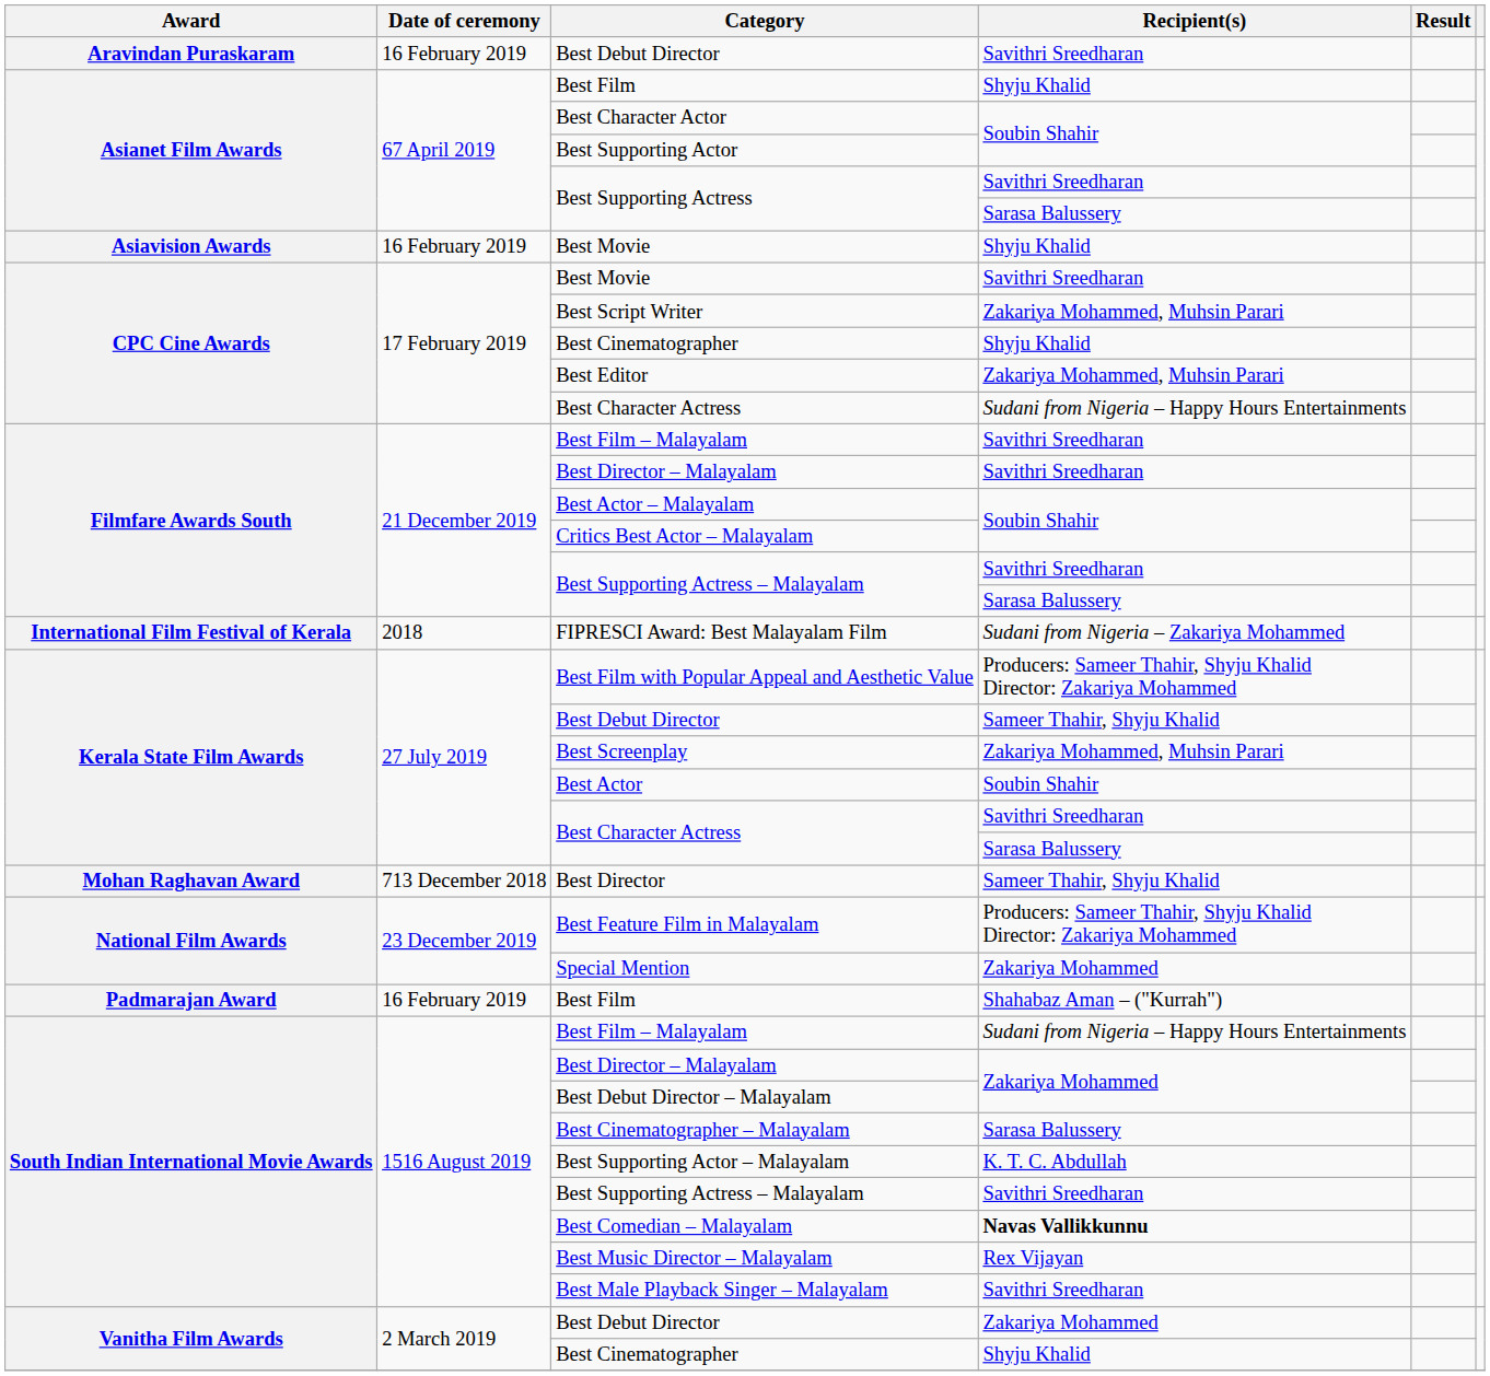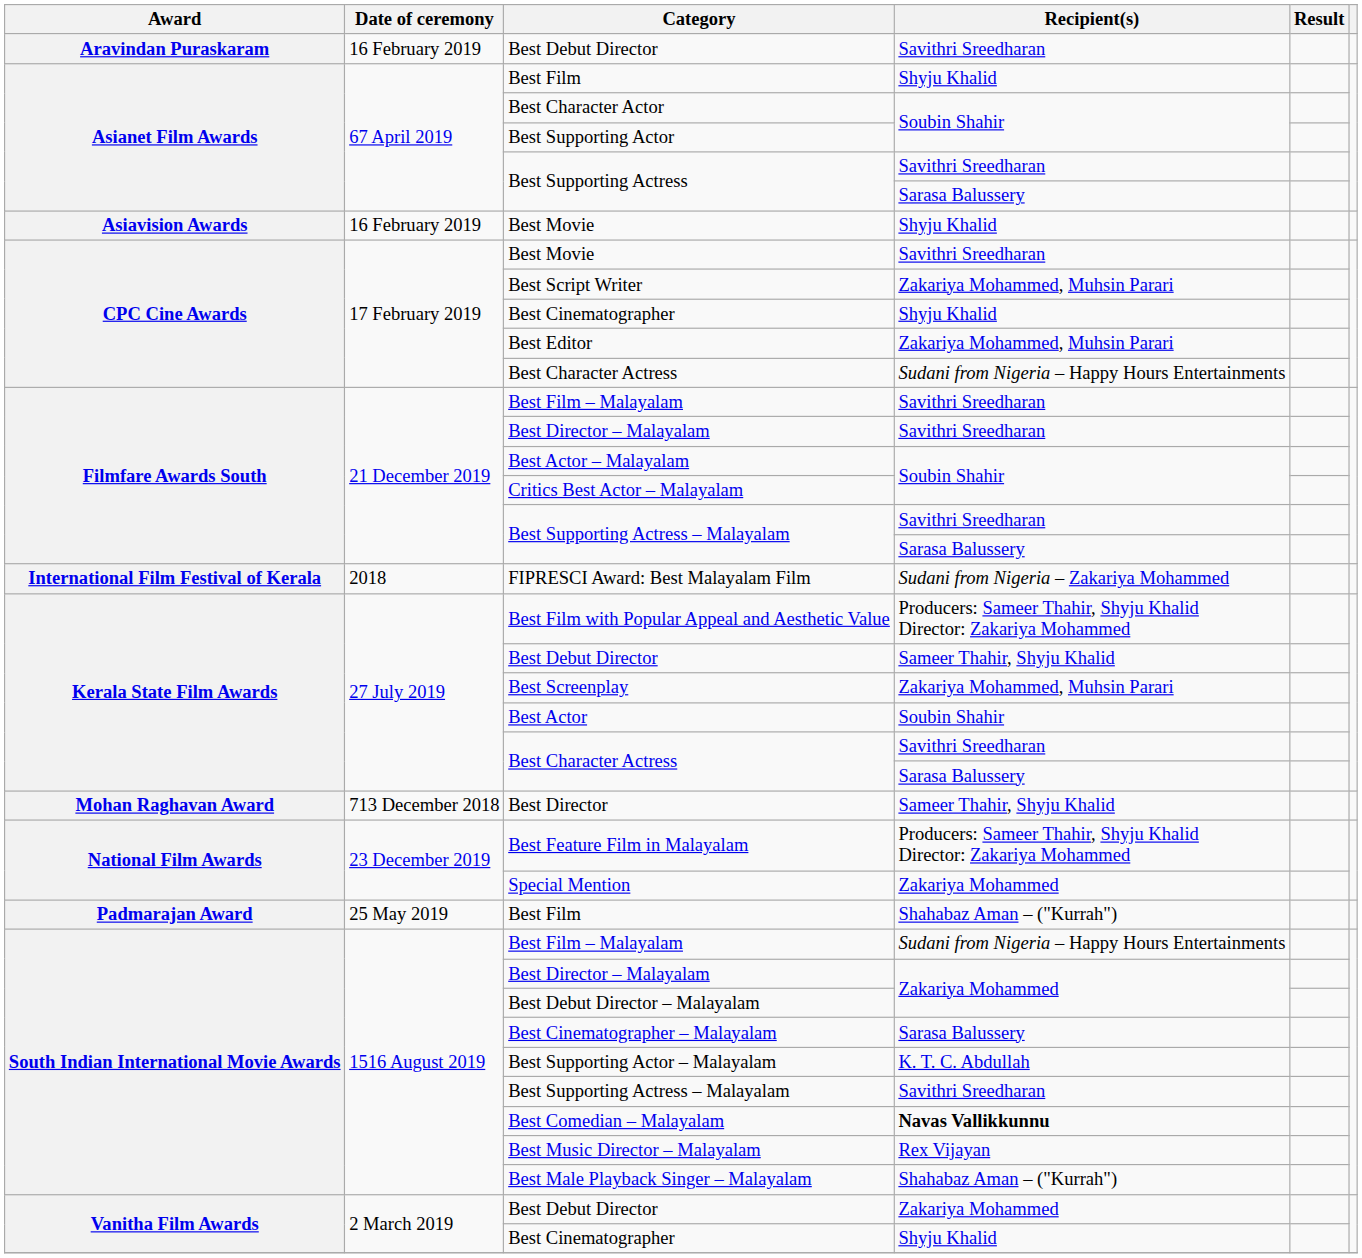Padmarajan Award / Best Film | Date of ceremony: 16 February 2019 -> 25 May 2019
Best Male Playback Singer – Malayalam | Recipient(s): Savithri Sreedharan -> Shahabaz Aman – ("Kurrah")
